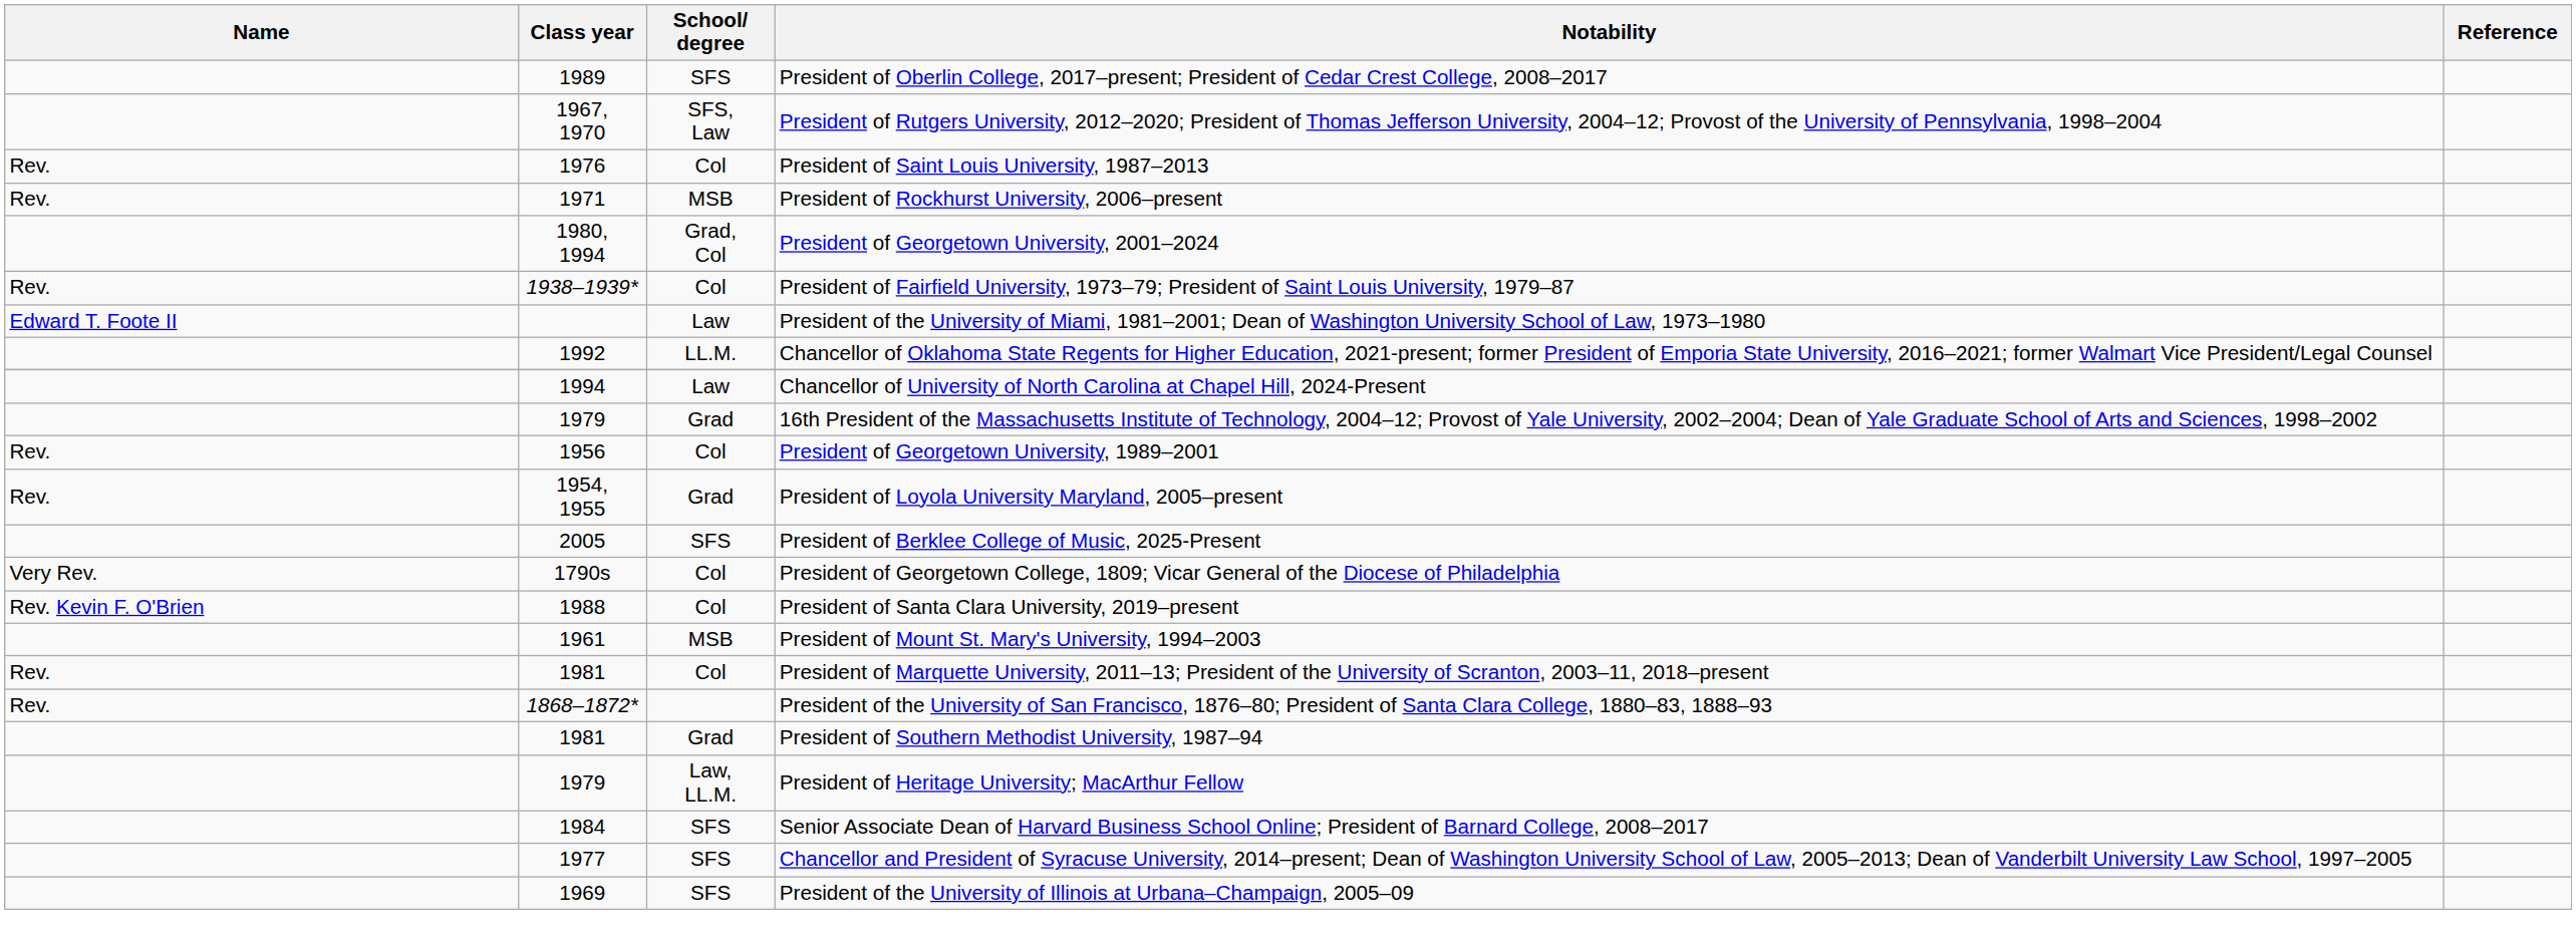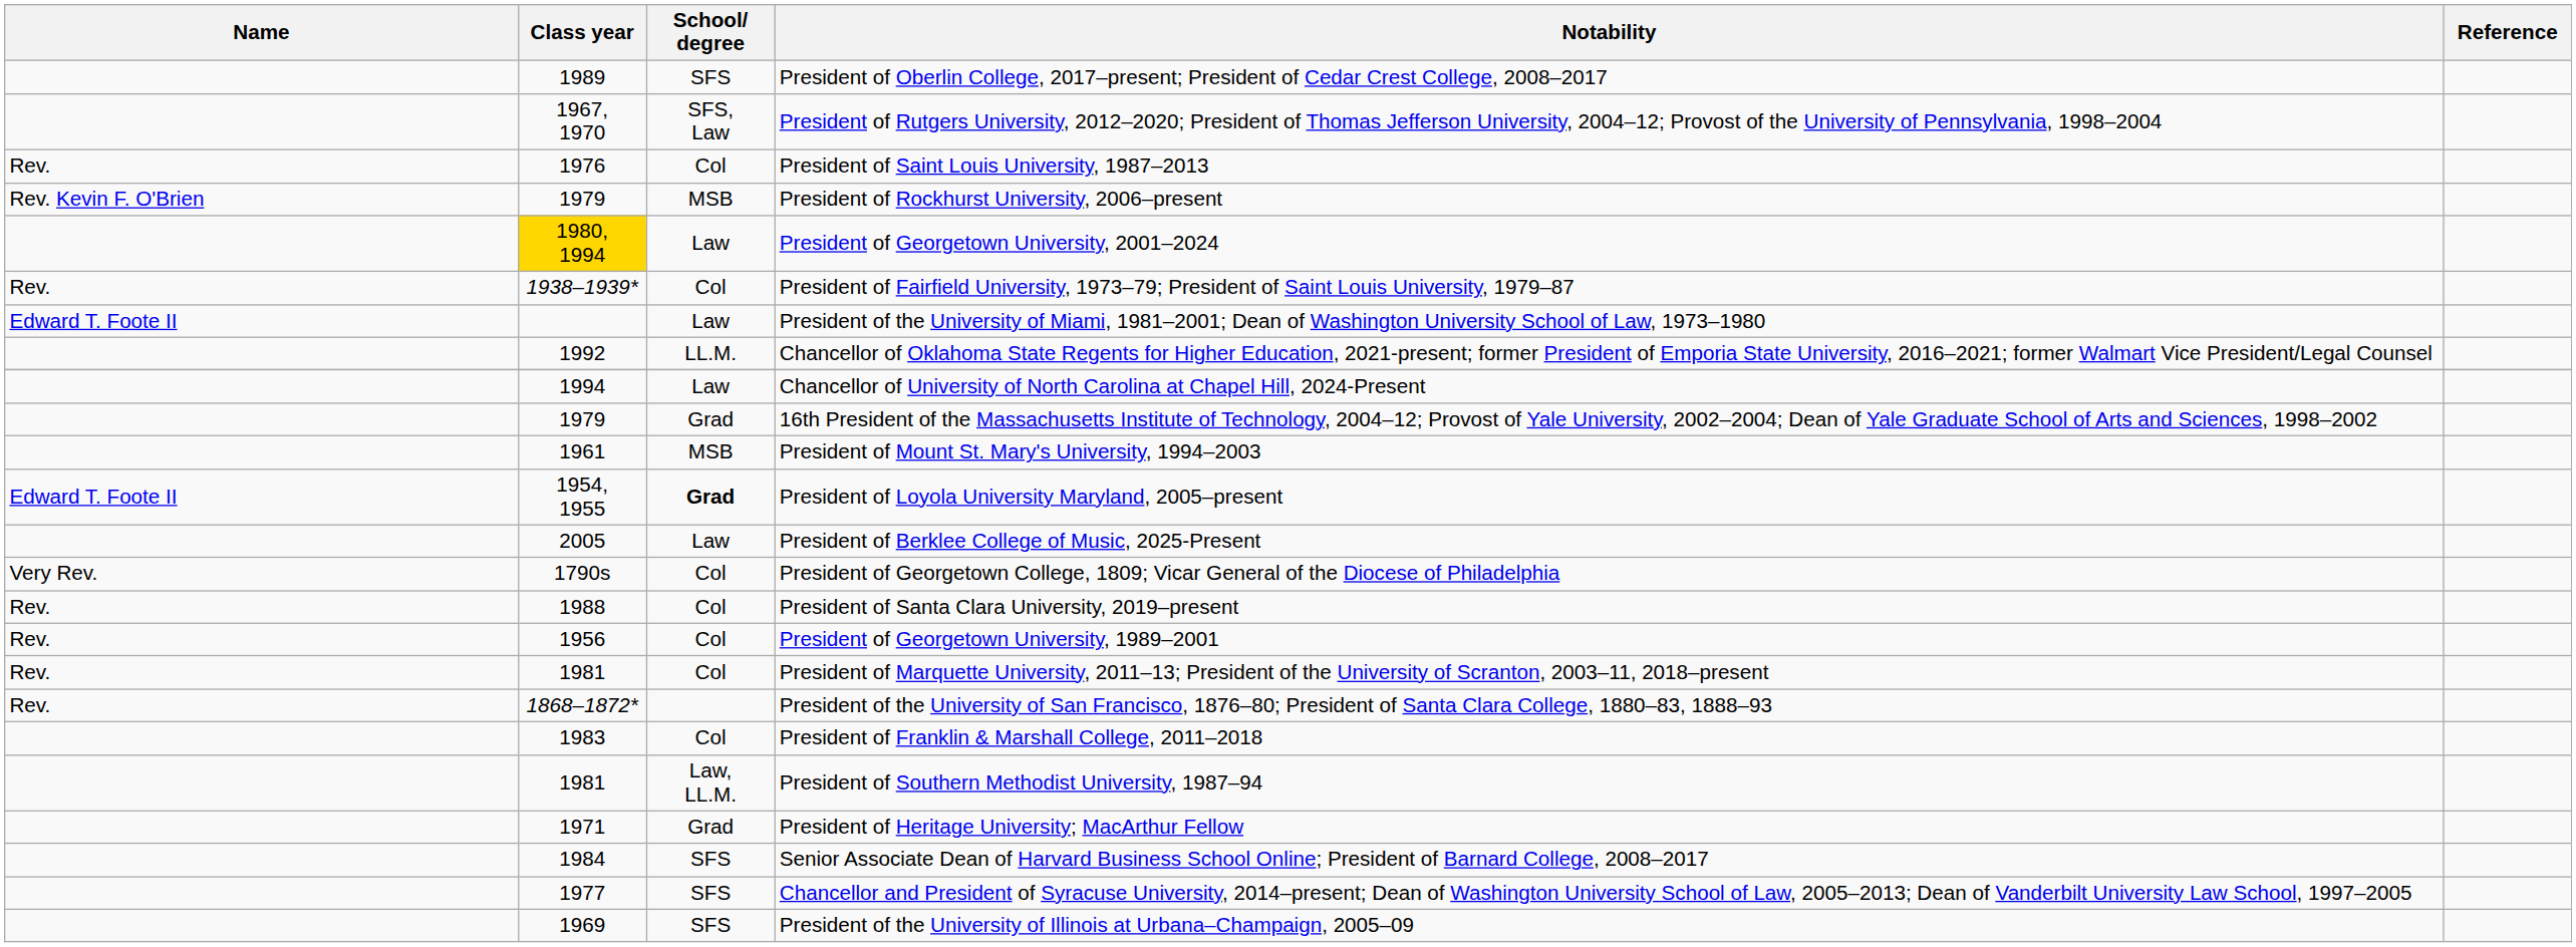President of Rockhurst University, 2006–present | Name: Rev. -> Rev. Kevin F. O'Brien
President of Rockhurst University, 2006–present | Class year: 1971 -> 1979
President of Georgetown University, 2001–2024 | Class year: no background -> gold background
President of Georgetown University, 2001–2024 | School/ degree: Grad, Col -> Law
rows swapped: President of Mount St. Mary's University, 1994–2003 <-> President of Georgetown University, 1989–2001
President of Loyola University Maryland, 2005–present | Name: Rev. -> Edward T. Foote II
President of Loyola University Maryland, 2005–present | School/ degree: normal -> bold
President of Berklee College of Music, 2025-Present | School/ degree: SFS -> Law
President of Santa Clara University, 2019–present | Name: Rev. Kevin F. O'Brien -> Rev.
+ row: 1983 | Col | President of Franklin & Marshall College, 2011–2018
President of Southern Methodist University, 1987–94 | School/ degree: Grad -> Law, LL.M.
President of Heritage University; MacArthur Fellow | Class year: 1979 -> 1971
President of Heritage University; MacArthur Fellow | School/ degree: Law, LL.M. -> Grad
